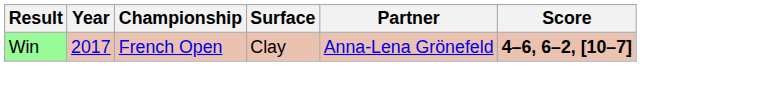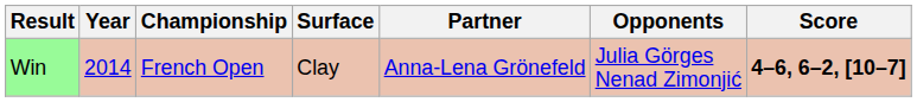+ column: Opponents | Julia Görges Nenad Zimonjić
Win | Year: 2017 -> 2014
